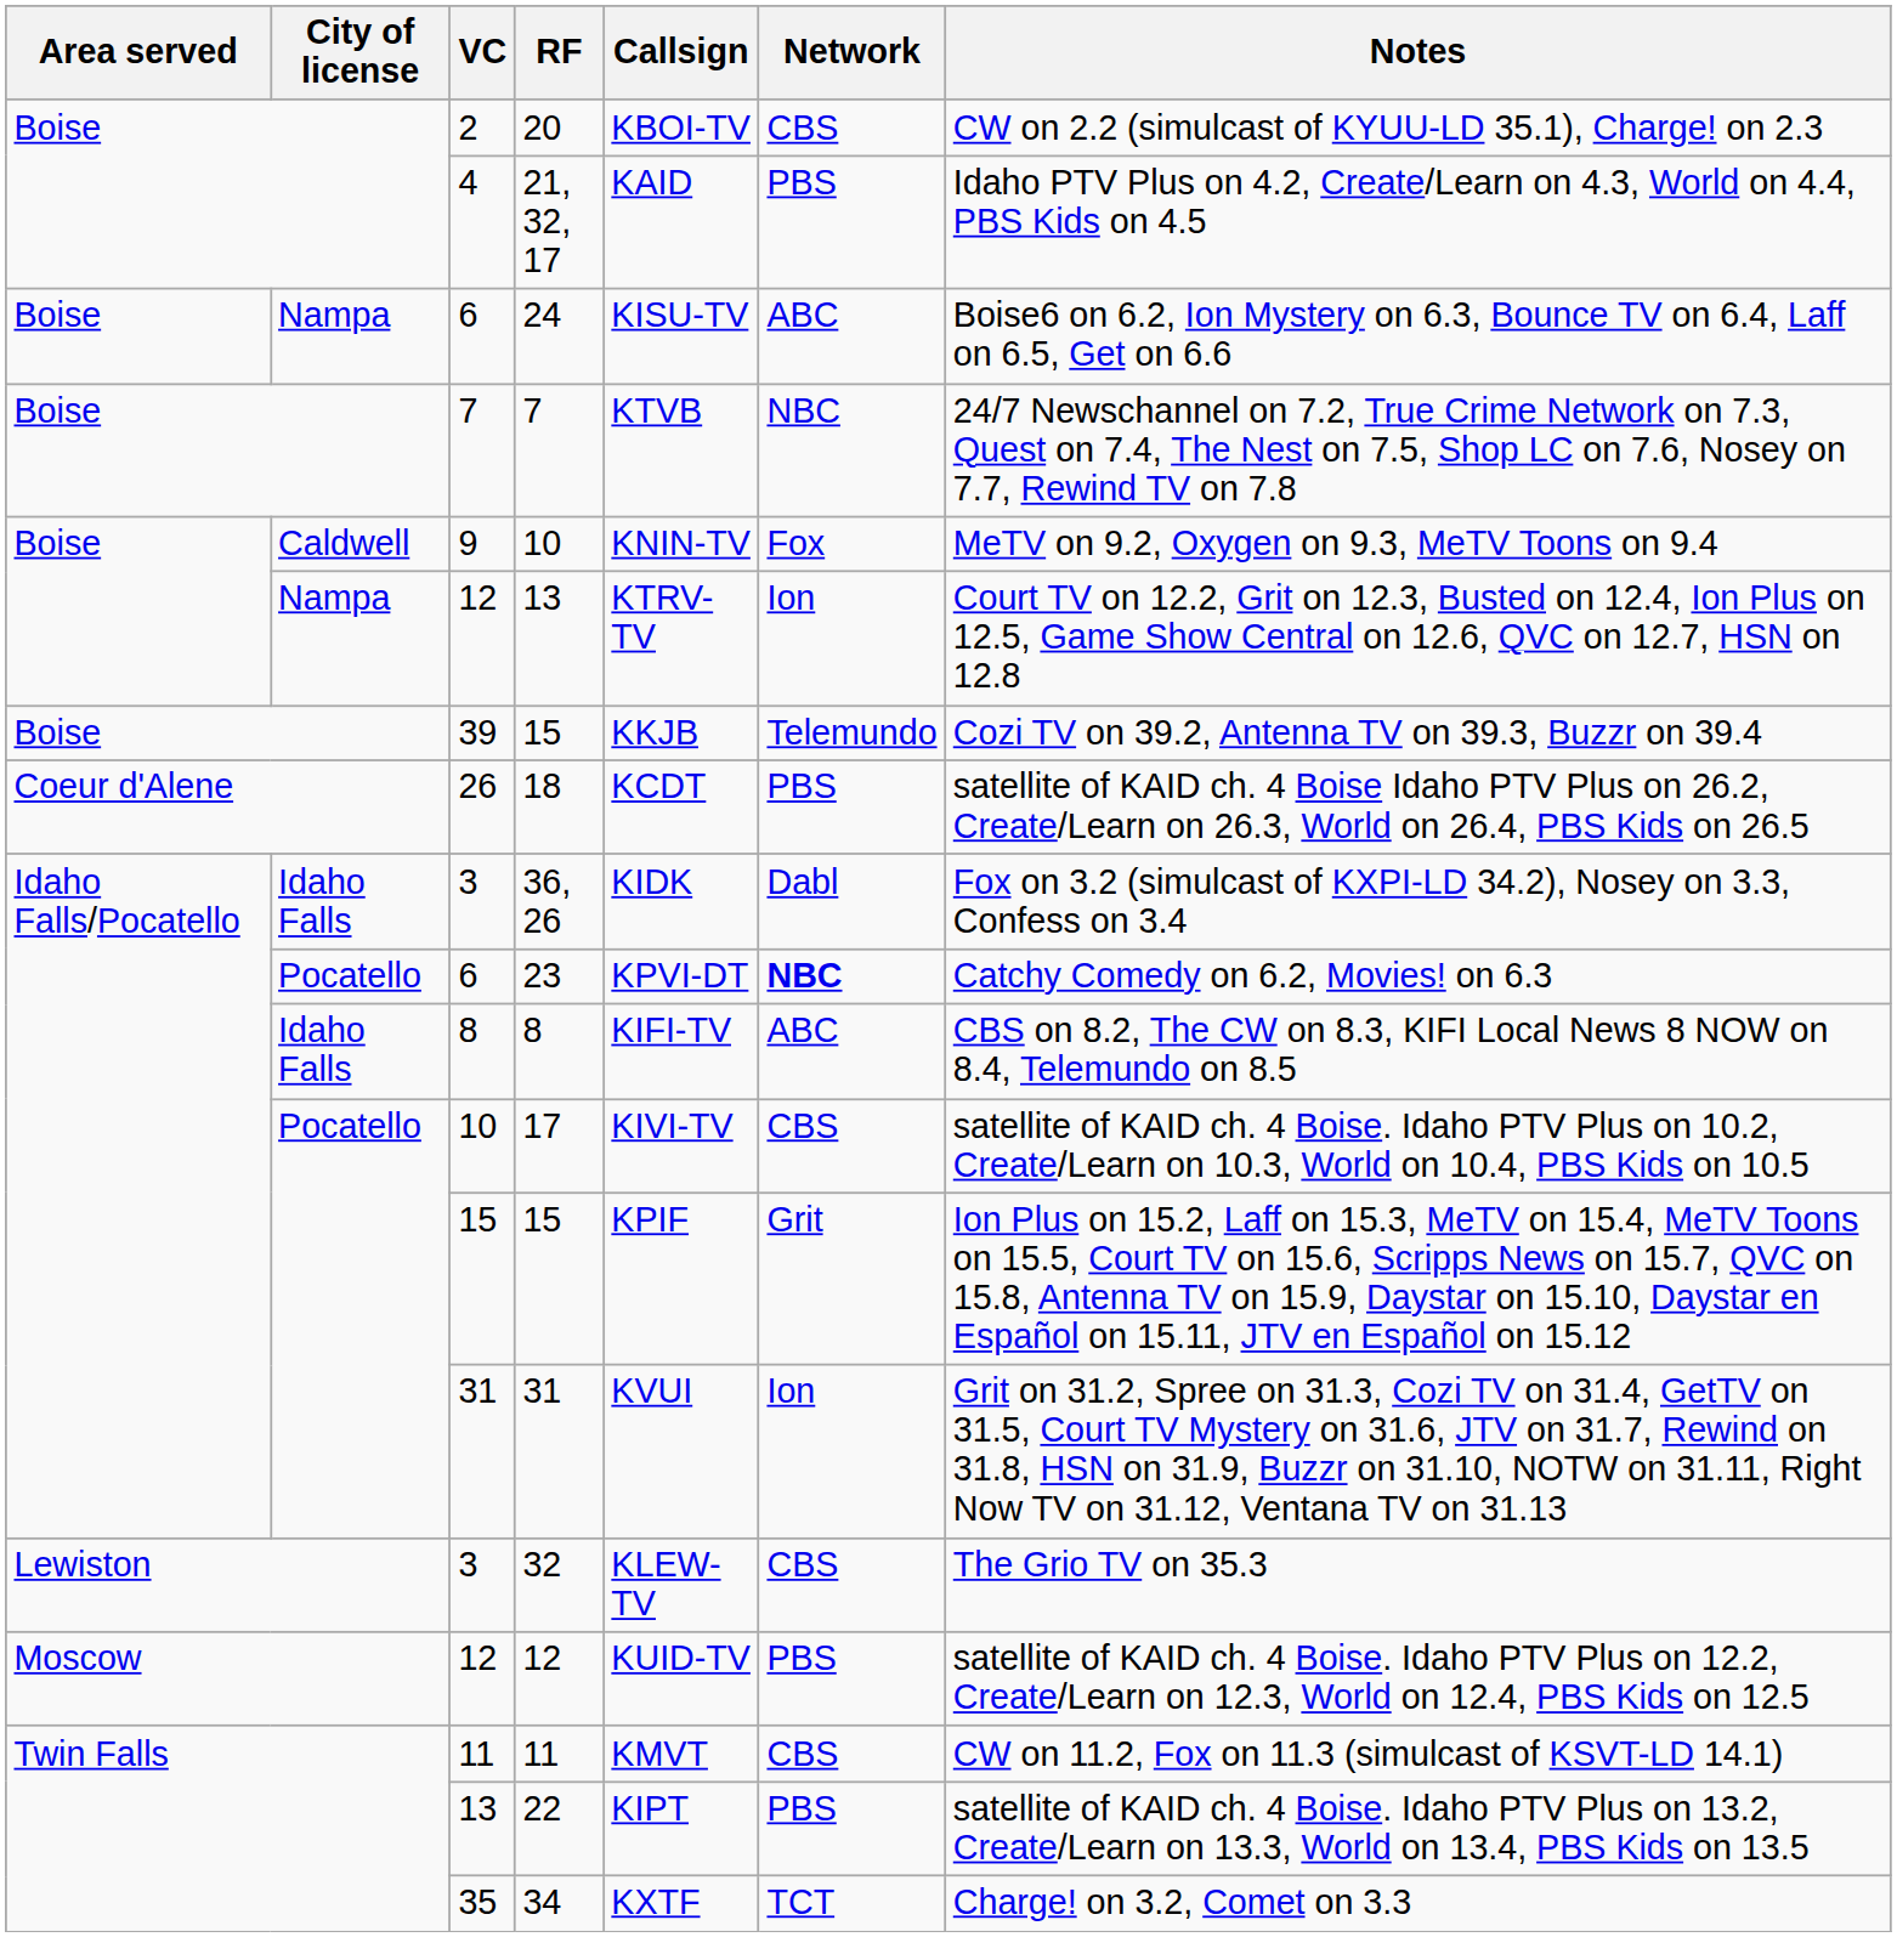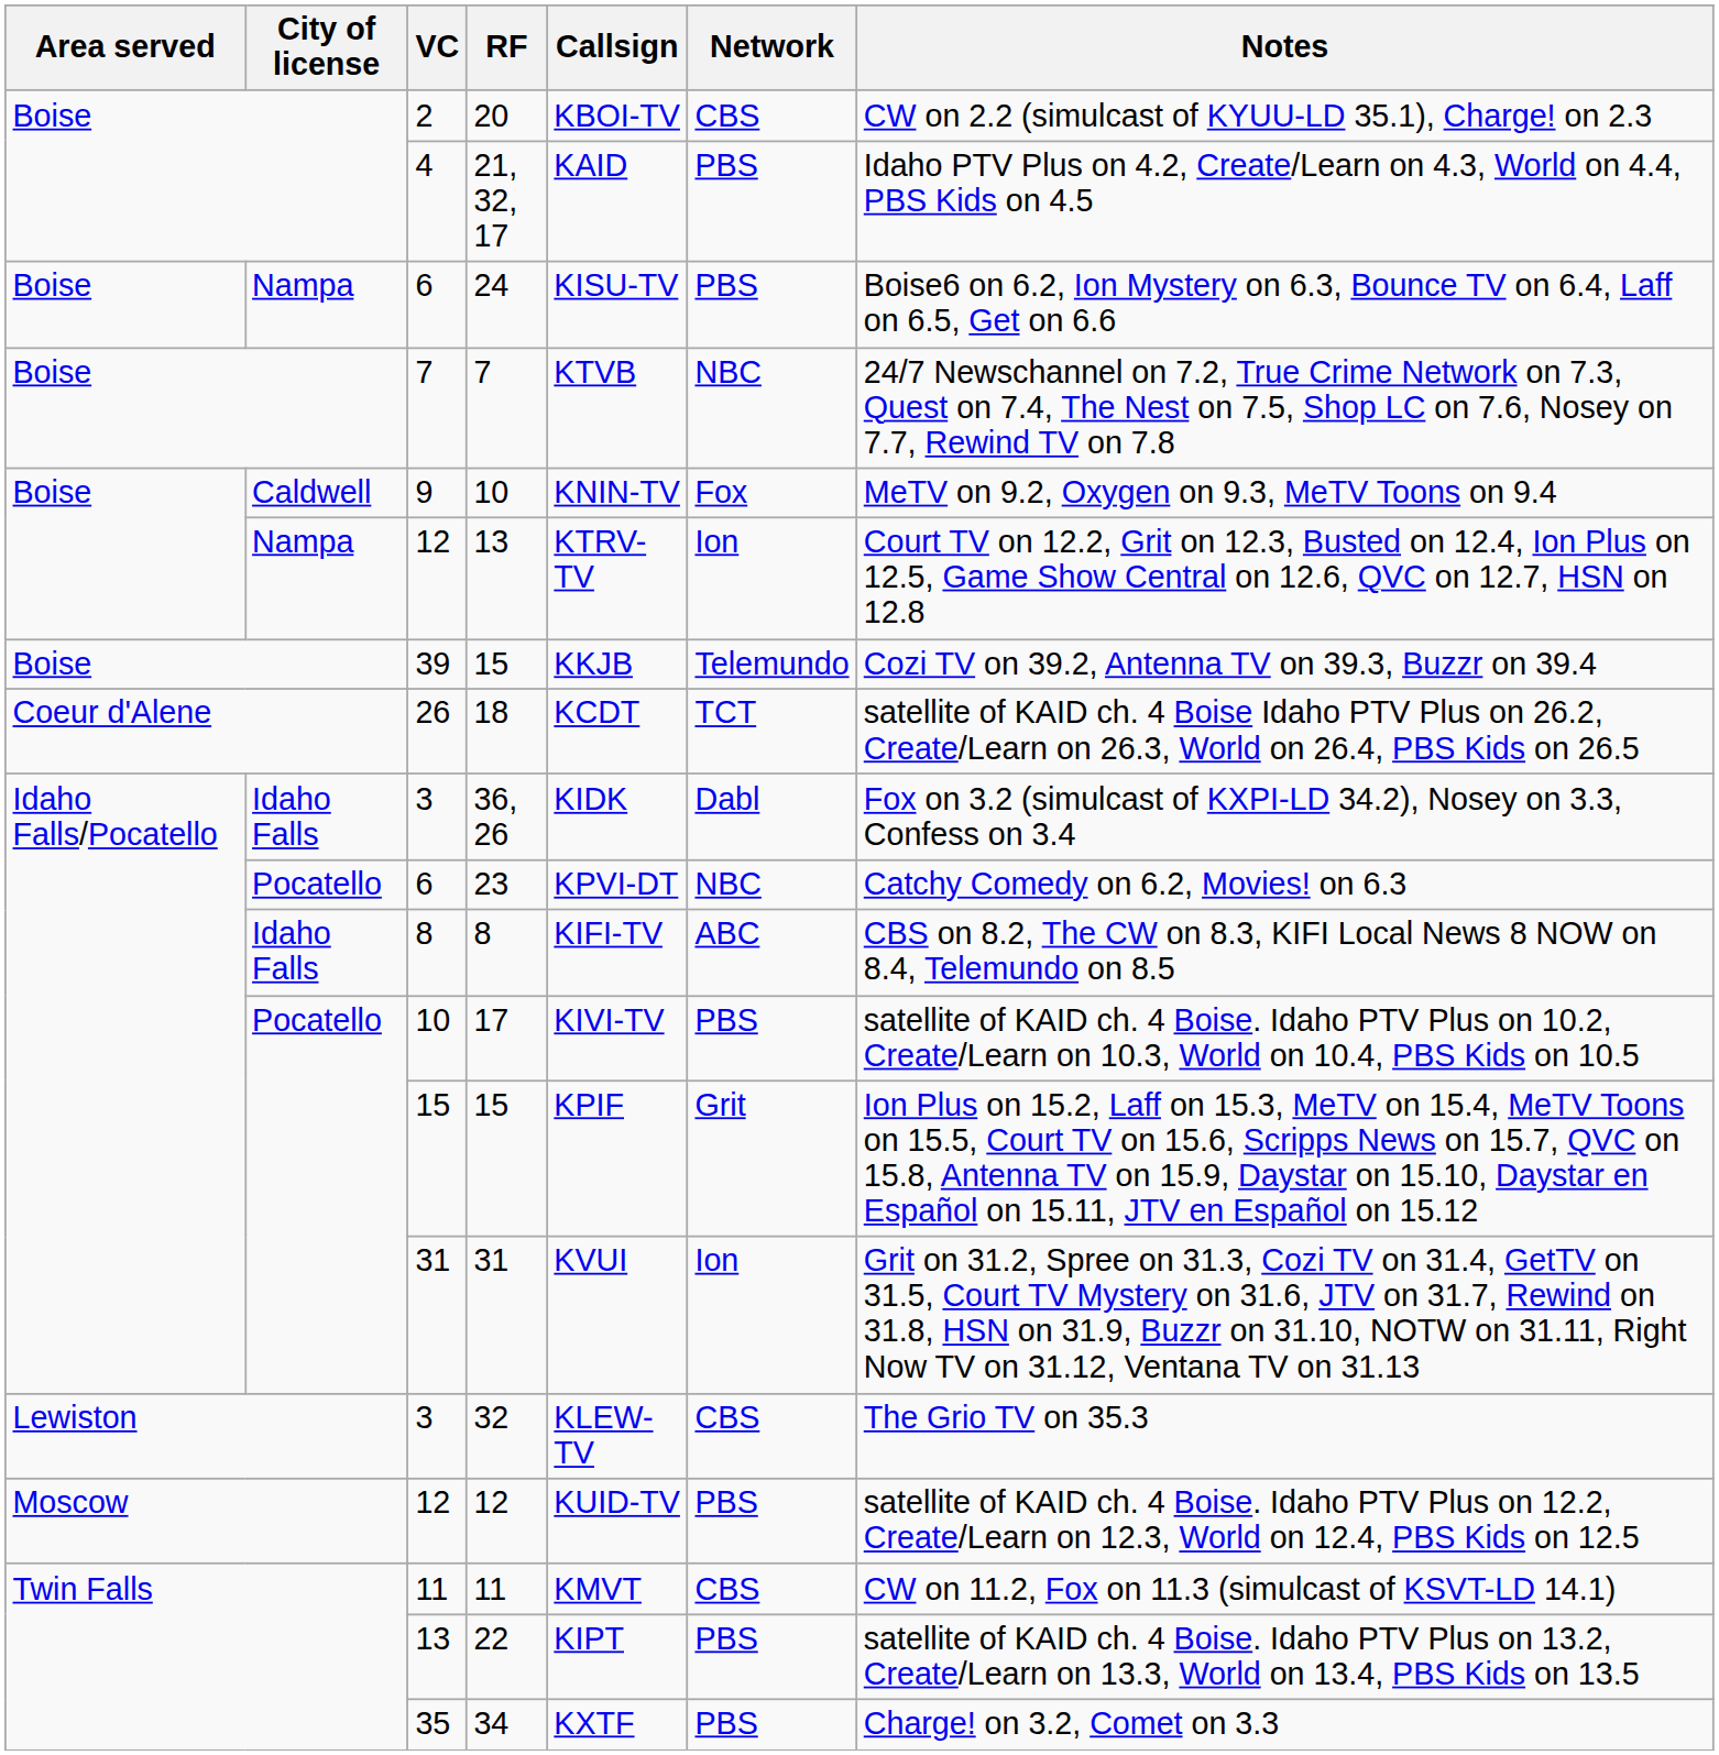24 | Network: ABC -> PBS
18 | Network: PBS -> TCT
23 | Network: bold -> normal
17 | Network: CBS -> PBS
34 | Network: TCT -> PBS
